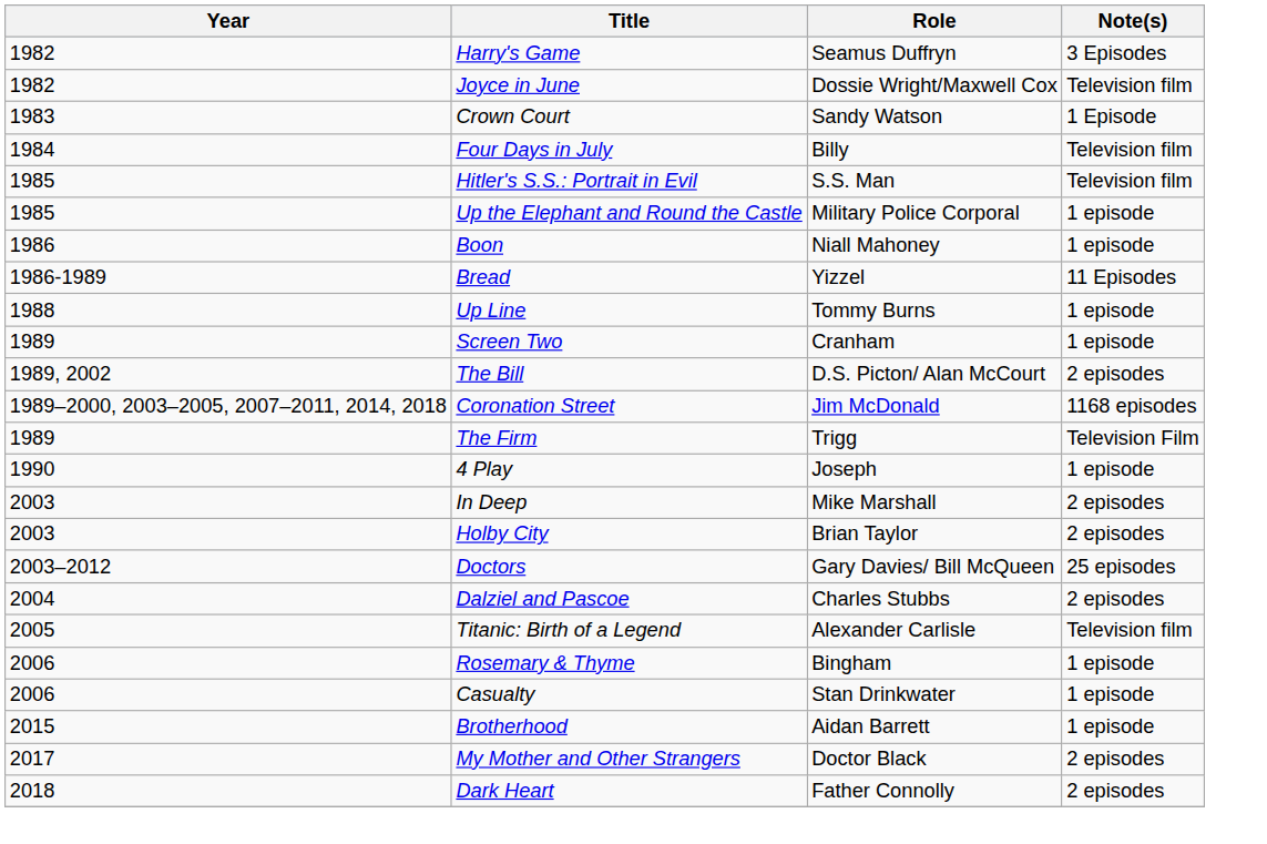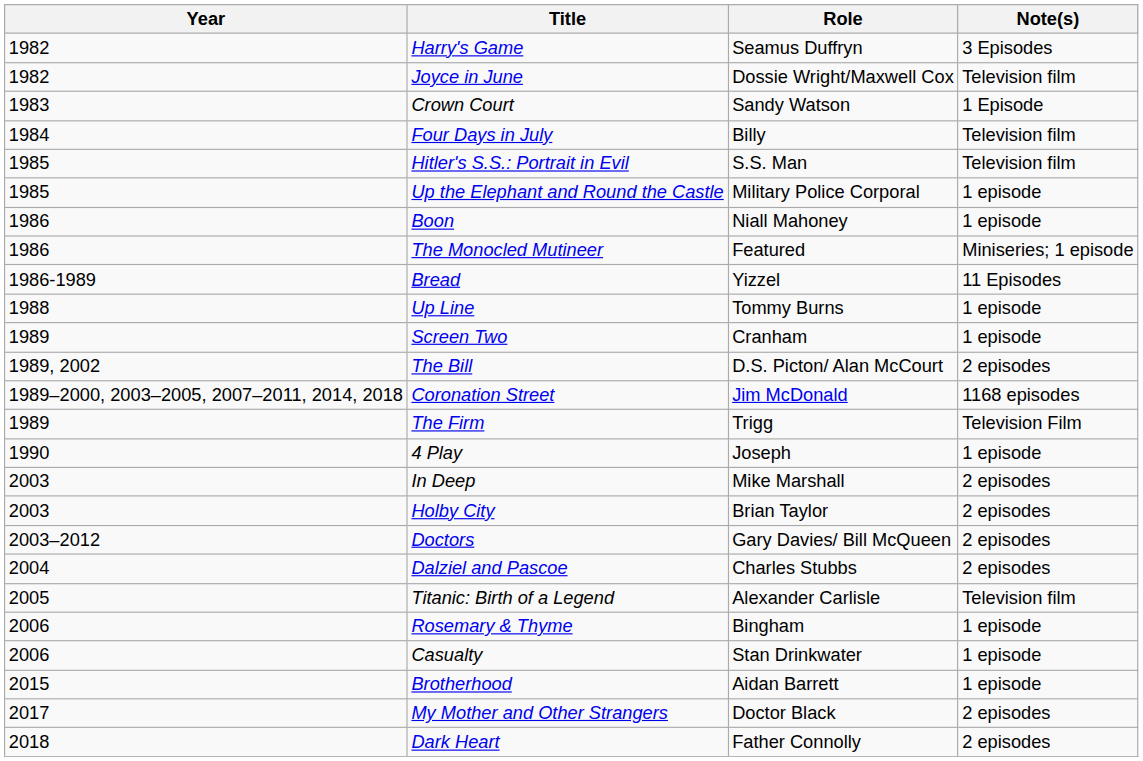+ row: 1986 | The Monocled Mutineer | Featured | Miniseries; 1 episode
Doctors | Note(s): 25 episodes -> 2 episodes
